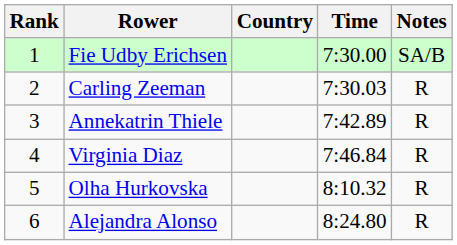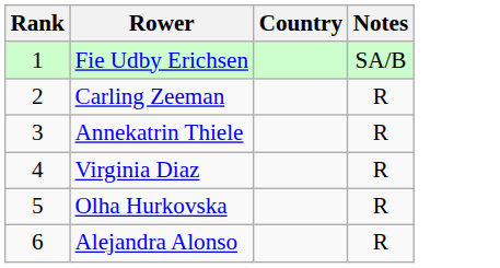- column: Time | 7:30.00 | 7:30.03 | 7:42.89 | 7:46.84 | 8:10.32 | 8:24.80
